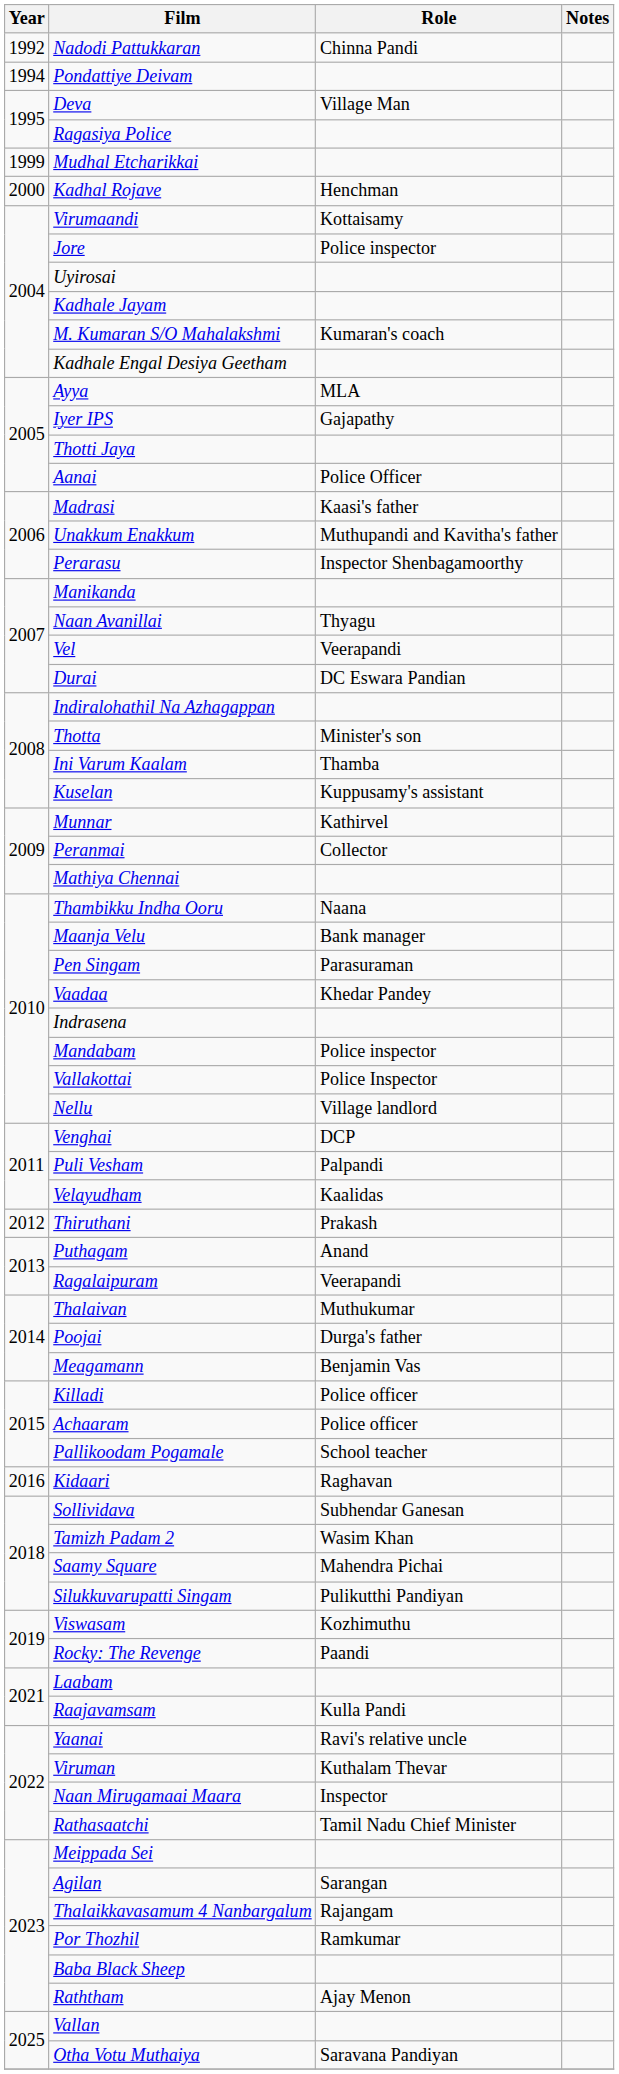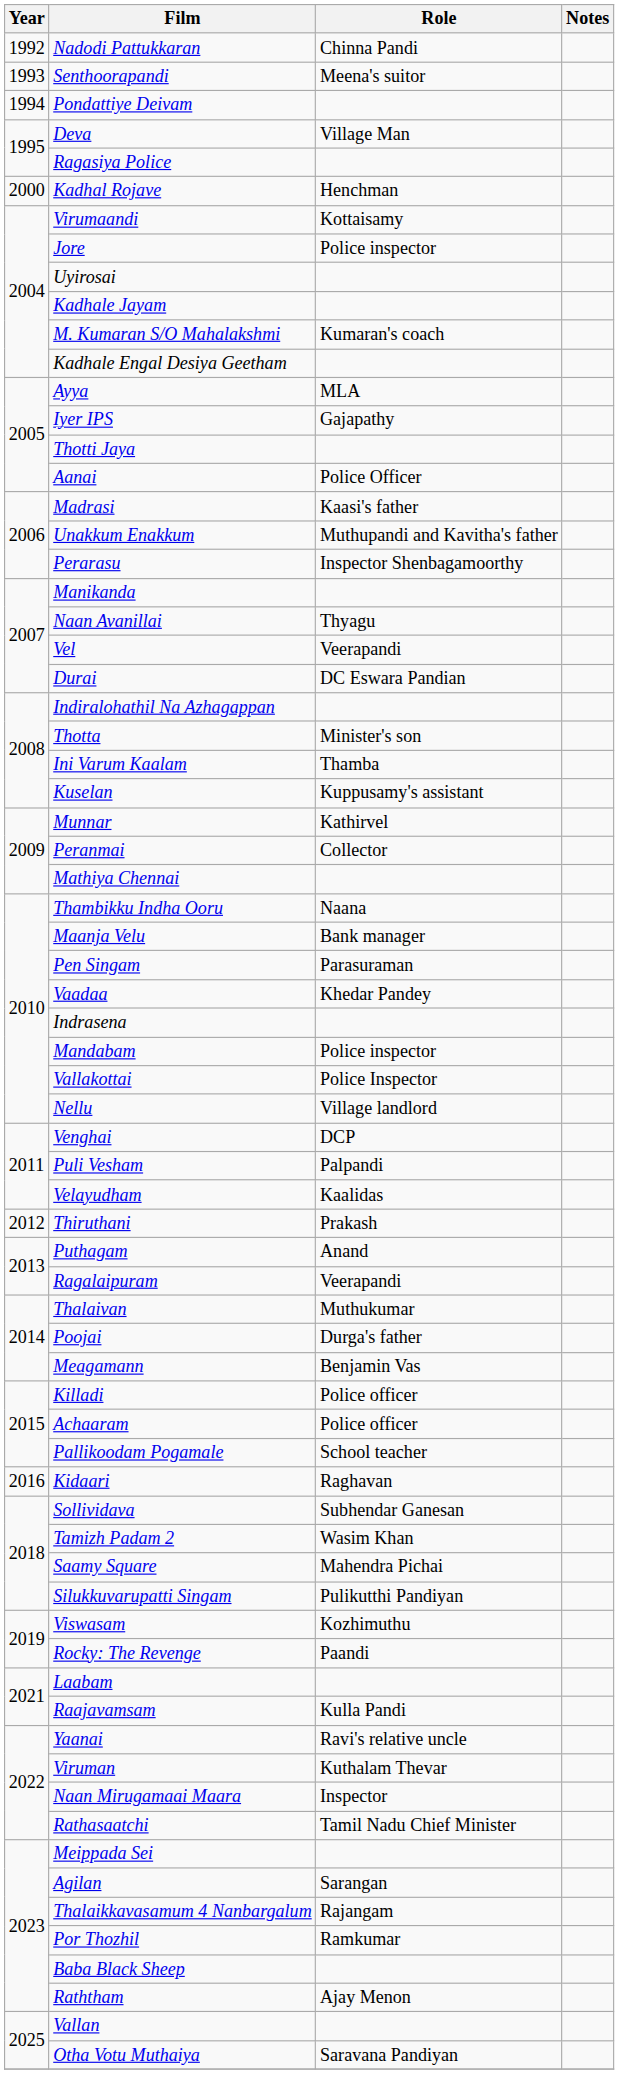+ row: 1993 | Senthoorapandi | Meena's suitor
- row: 1999 | Mudhal Etcharikkai
